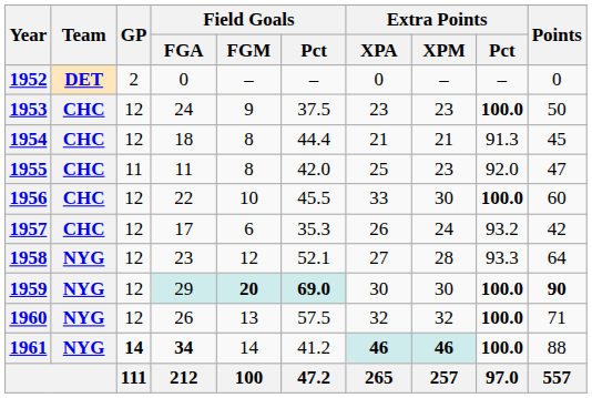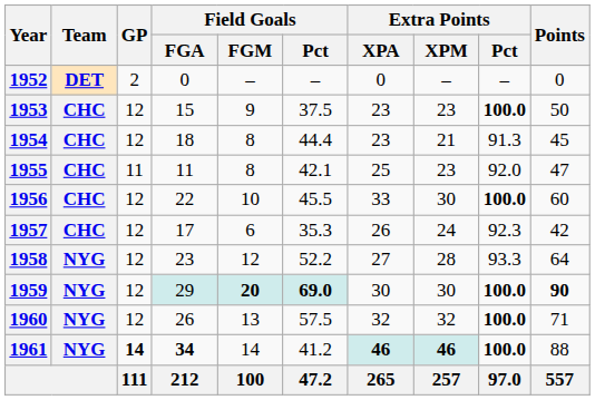1953 | Field Goals / FGA: 24 -> 15
1954 | Extra Points / XPA: 21 -> 23
1955 | Field Goals / Pct: 42.0 -> 42.1
1957 | Extra Points / Pct: 93.2 -> 92.3
1958 | Field Goals / Pct: 52.1 -> 52.2
